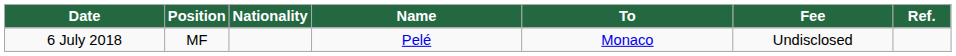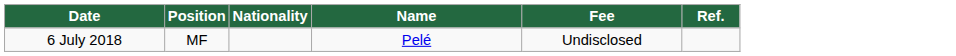- column: To | Monaco
